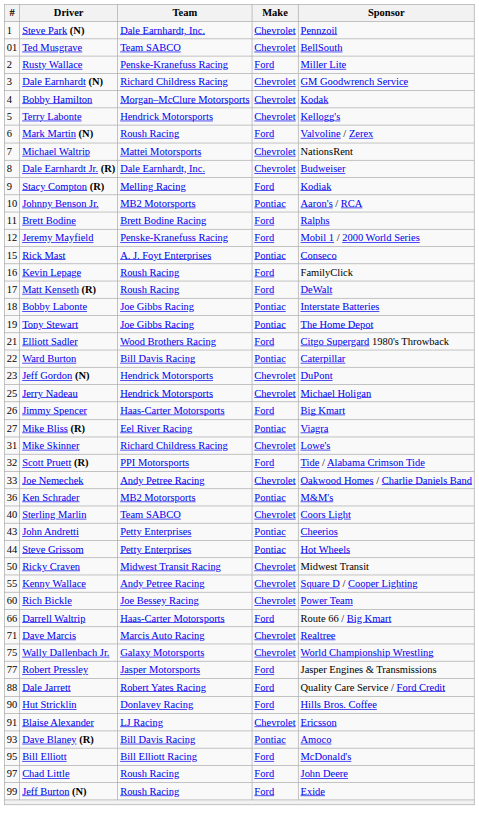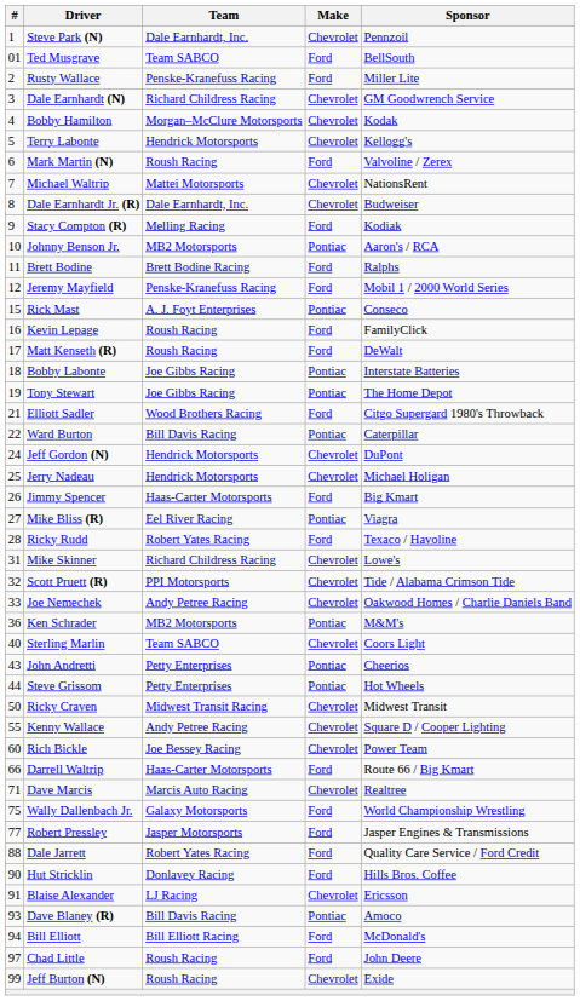Ted Musgrave | Make: Chevrolet -> Ford
Jeff Gordon (N) | #: 23 -> 24
+ row: 28 | Ricky Rudd | Robert Yates Racing | Ford | Texaco / Havoline
Scott Pruett (R) | Make: Ford -> Chevrolet
Wally Dallenbach Jr. | Make: Chevrolet -> Ford
Bill Elliott | #: 95 -> 94
Jeff Burton (N) | Make: Ford -> Chevrolet
